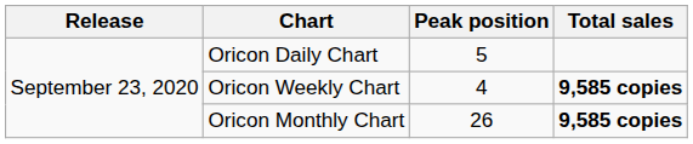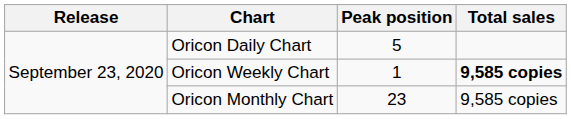Oricon Weekly Chart | Peak position: 4 -> 1
Oricon Monthly Chart | Peak position: 26 -> 23
Oricon Monthly Chart | Total sales: bold -> normal
